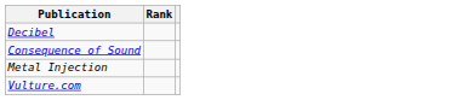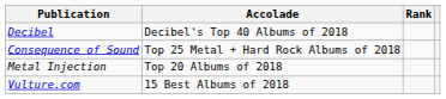+ column: Accolade | Decibel's Top 40 Albums of 2018 | Top 25 Metal + Hard Rock Albums of 2018 | Top 20 Albums of 2018 | 15 Best Albums of 2018
